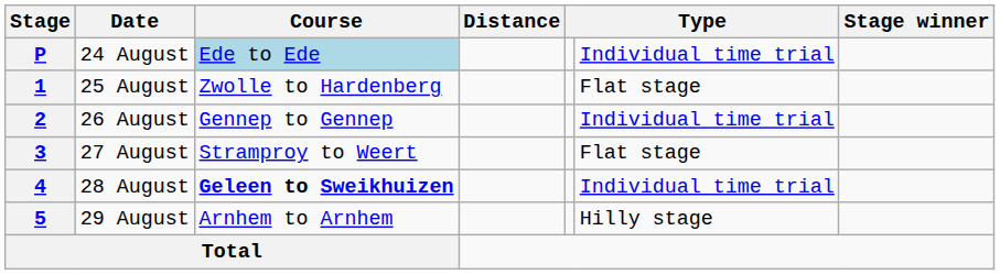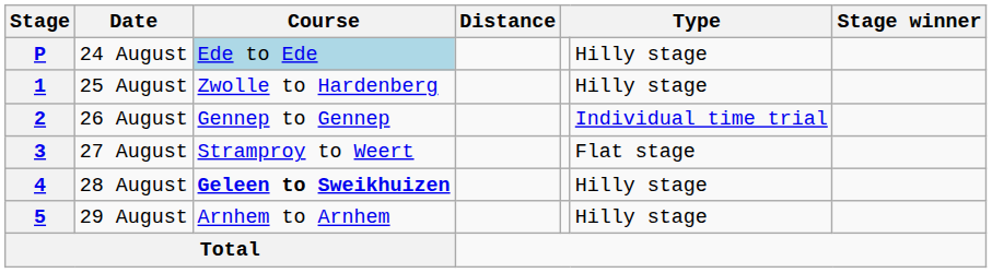P | column 6: Individual time trial -> Hilly stage
1 | column 6: Flat stage -> Hilly stage
4 | column 6: Individual time trial -> Hilly stage
